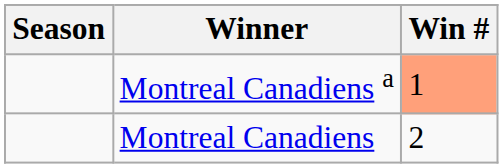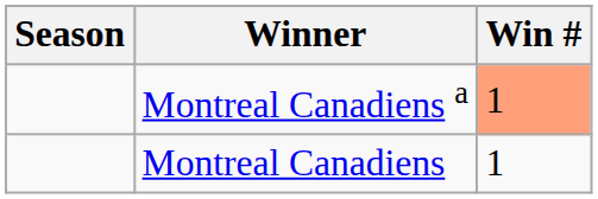Montreal Canadiens | Win #: 2 -> 1
